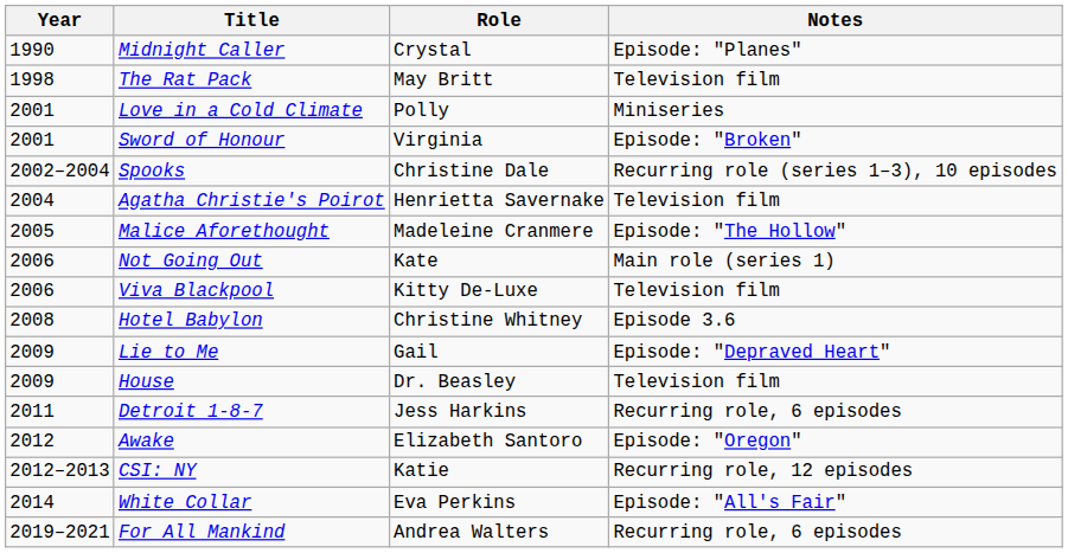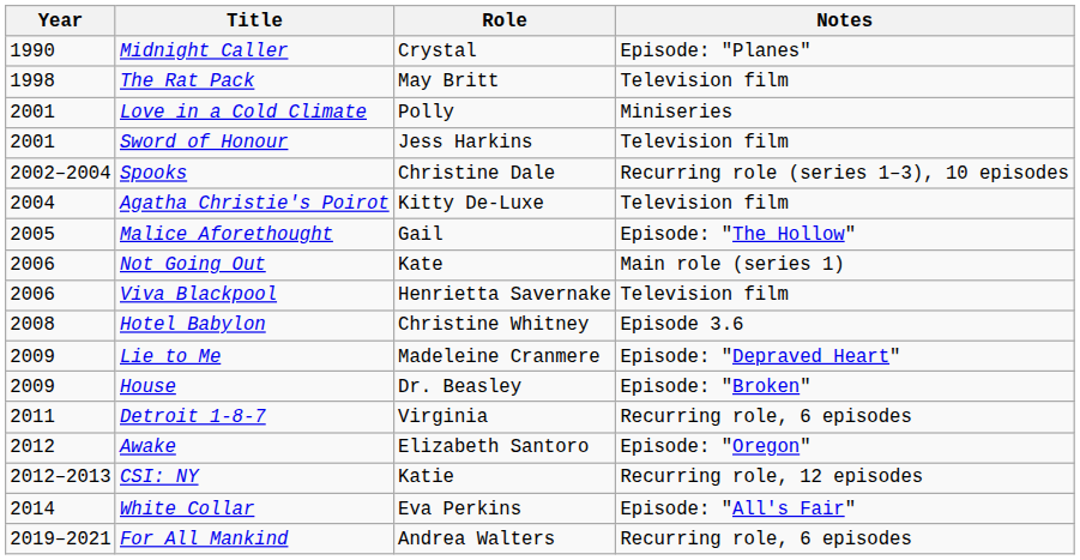Sword of Honour | Role: Virginia -> Jess Harkins
Sword of Honour | Notes: Episode: "Broken" -> Television film
Agatha Christie's Poirot | Role: Henrietta Savernake -> Kitty De-Luxe
Malice Aforethought | Role: Madeleine Cranmere -> Gail
Viva Blackpool | Role: Kitty De-Luxe -> Henrietta Savernake
Lie to Me | Role: Gail -> Madeleine Cranmere
House | Notes: Television film -> Episode: "Broken"
Detroit 1-8-7 | Role: Jess Harkins -> Virginia
